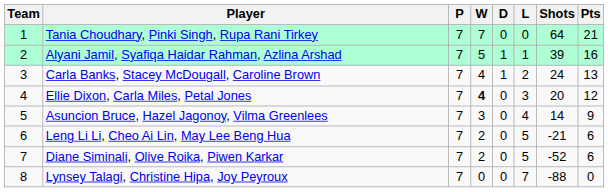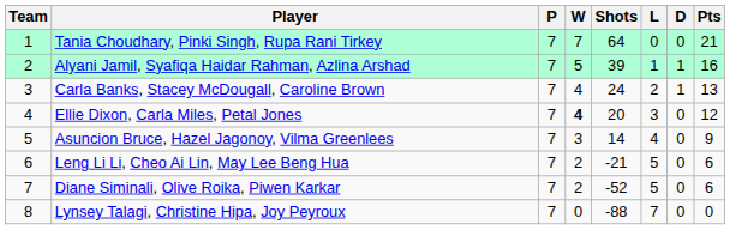columns swapped: D <-> Shots
